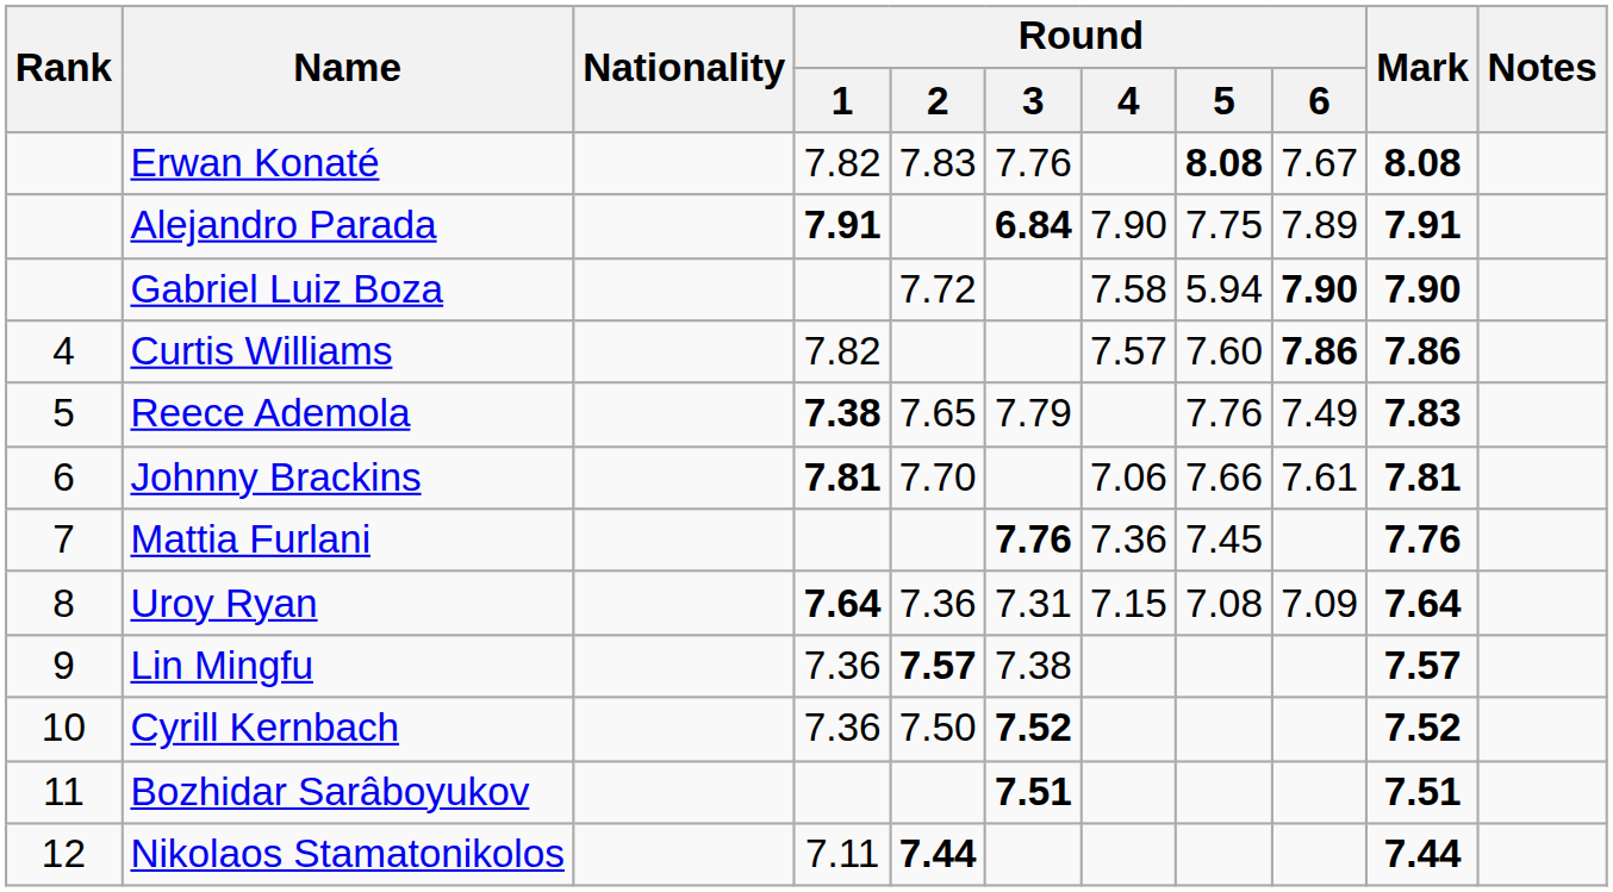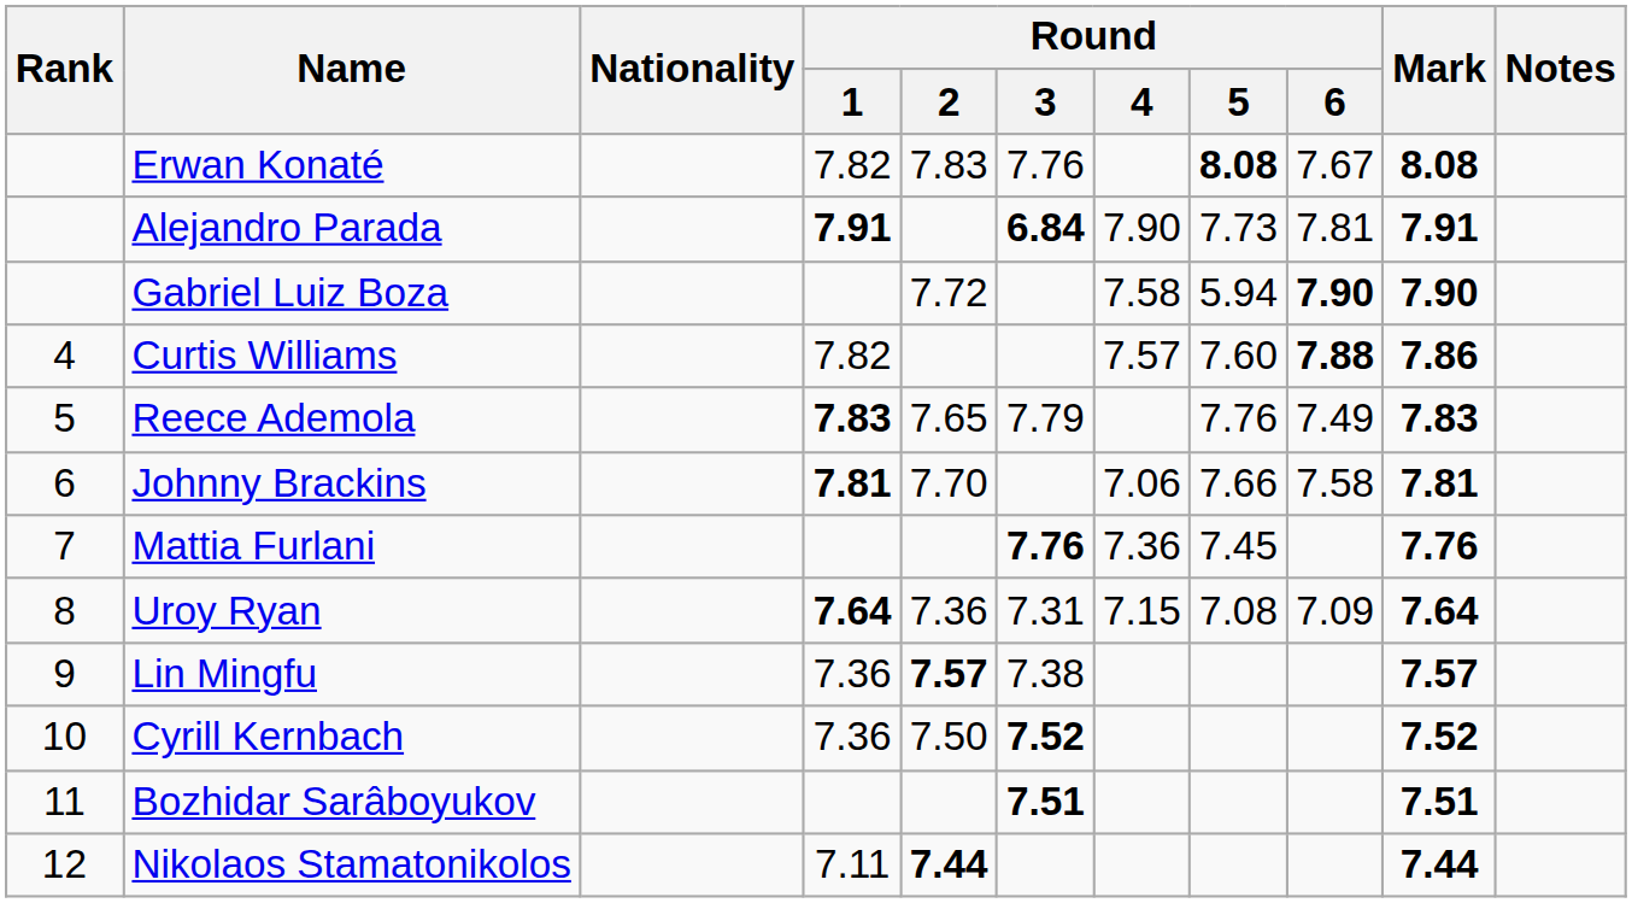Alejandro Parada | Round / 5: 7.75 -> 7.73
Alejandro Parada | Round / 6: 7.89 -> 7.81
Curtis Williams | Round / 6: 7.86 -> 7.88
Reece Ademola | Round / 1: 7.38 -> 7.83
Johnny Brackins | Round / 6: 7.61 -> 7.58
